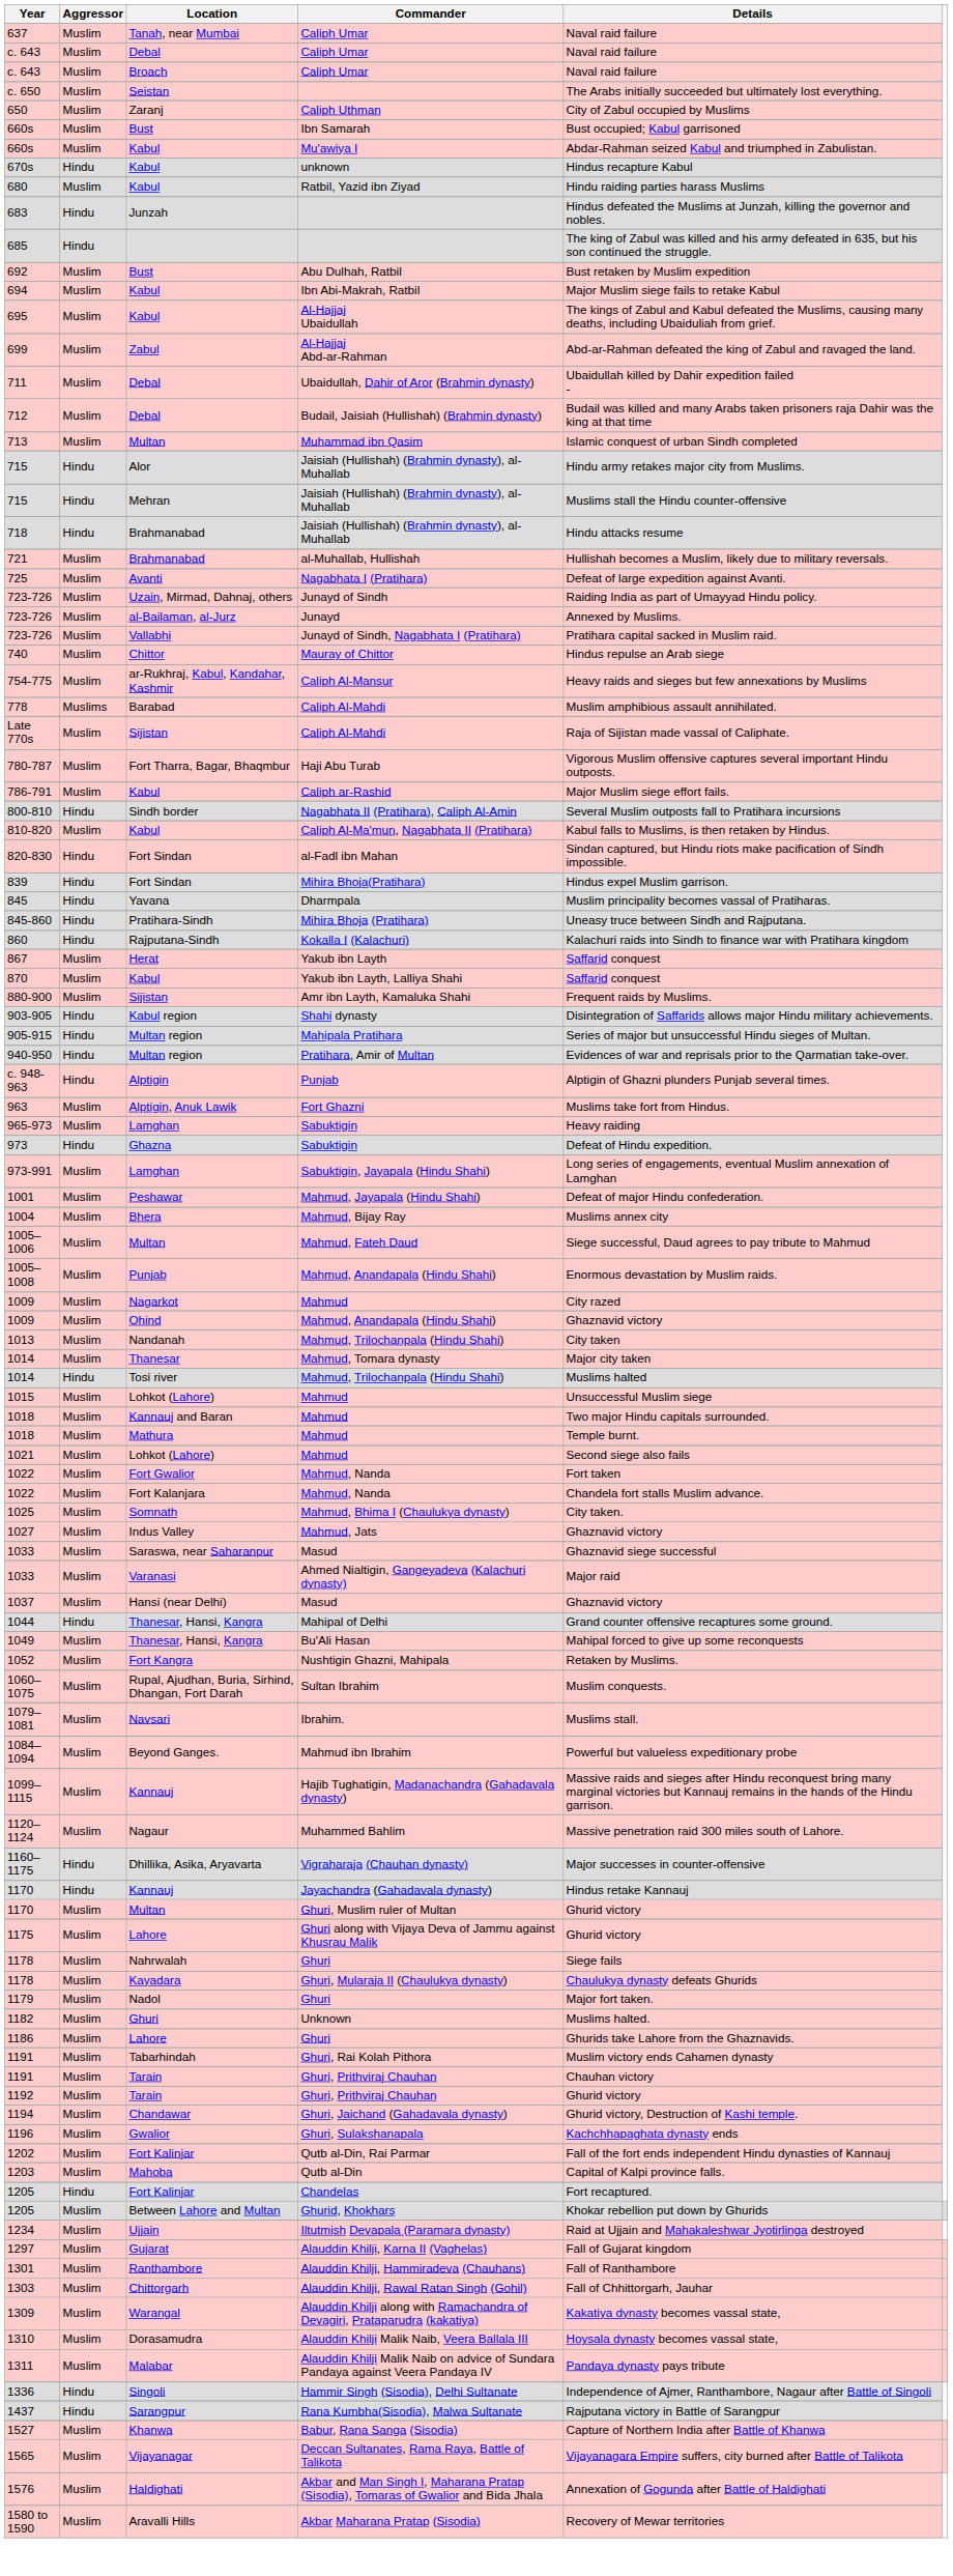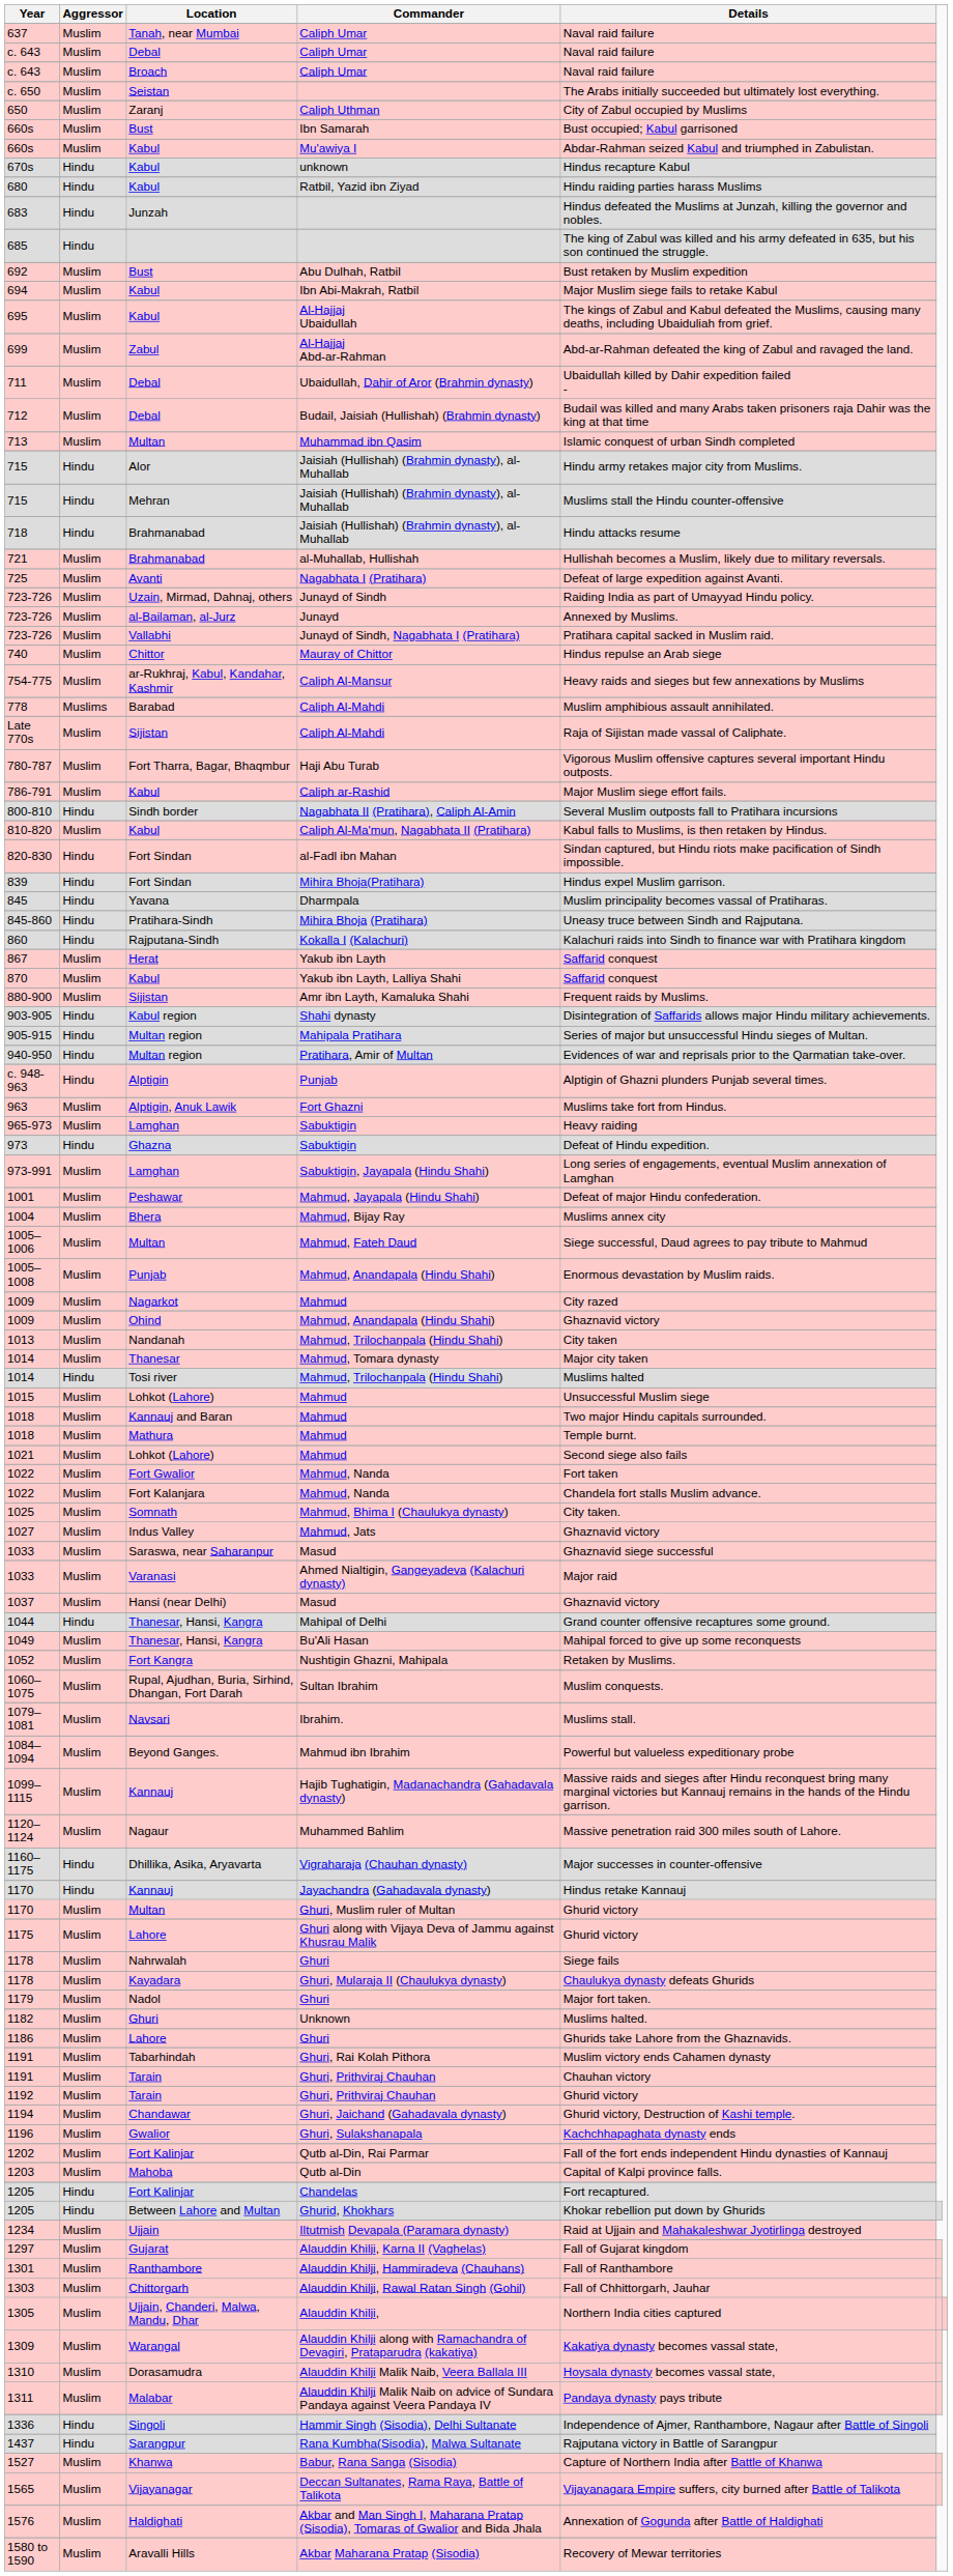680 | Aggressor: Muslim -> Hindu
1205 / Between Lahore and Multan | Aggressor: Muslim -> Hindu
+ row: 1305 | Muslim | Ujjain, Chanderi, Malwa, Mandu, Dhar | Alauddin Khilji, | Northern India cities captured
